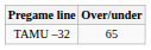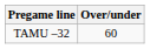TAMU –32 | Over/under: 65 -> 60
